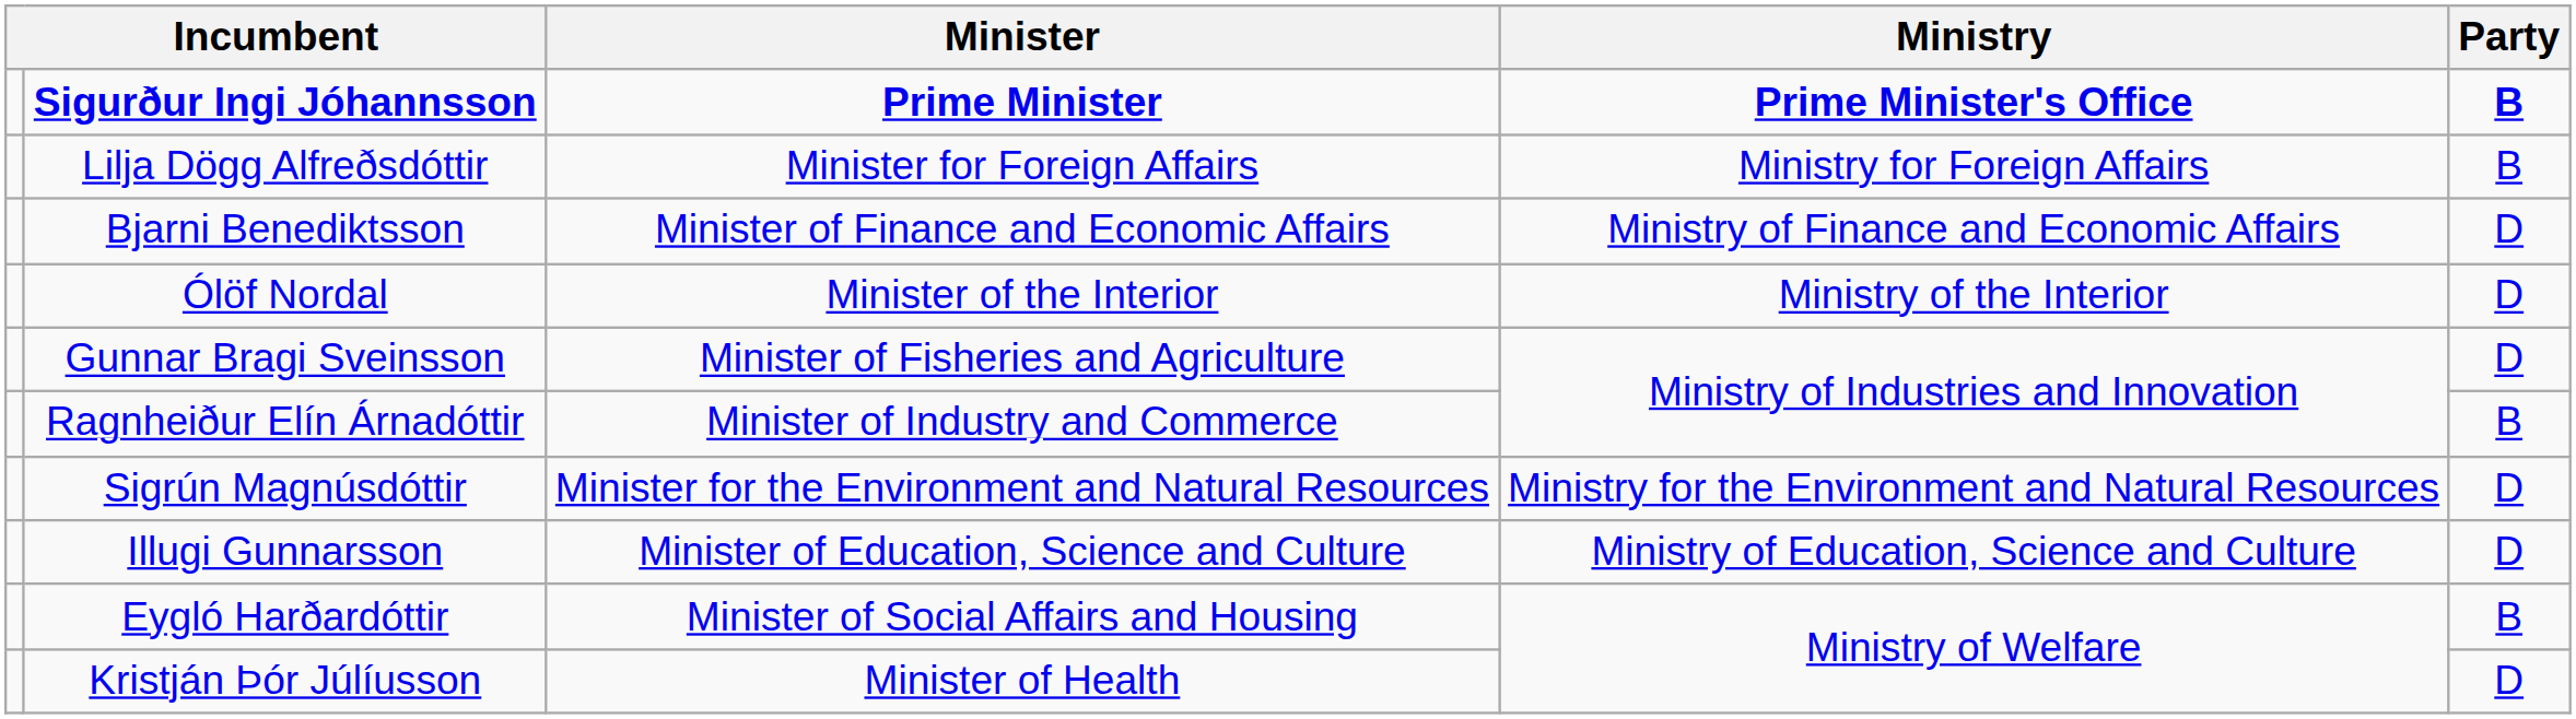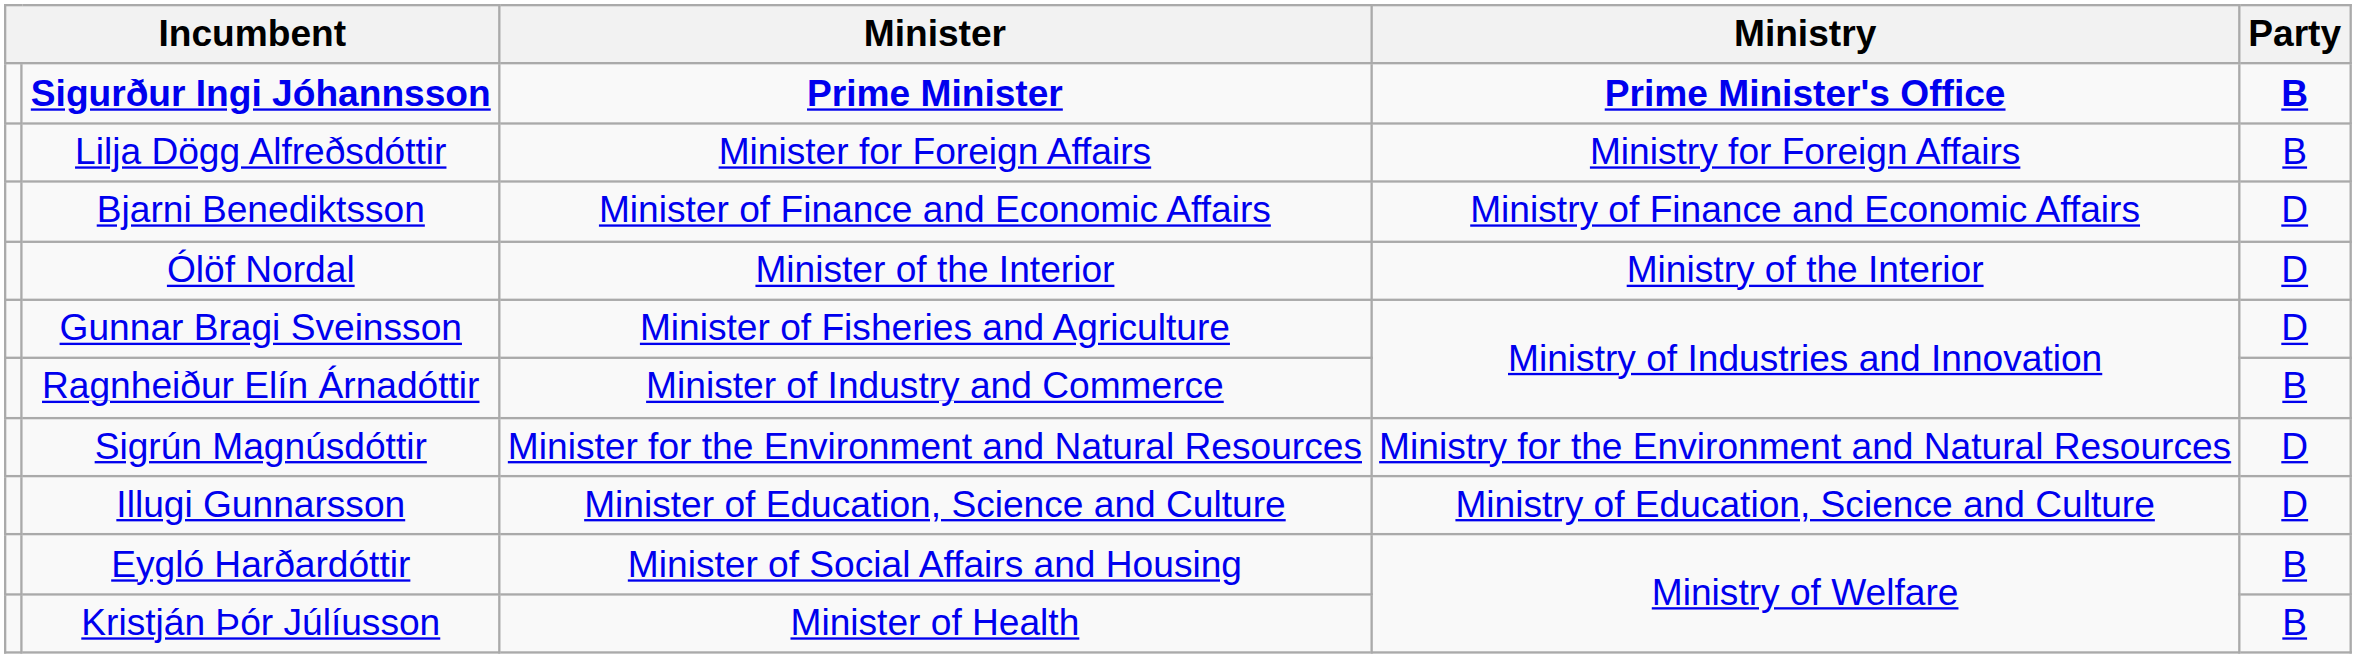Kristján Þór Júlíusson | Party: D -> B
